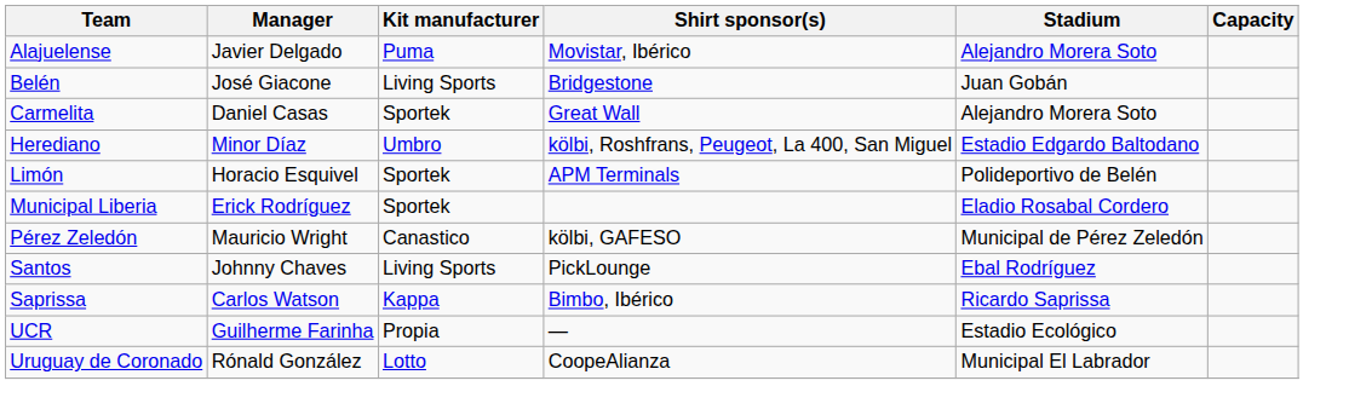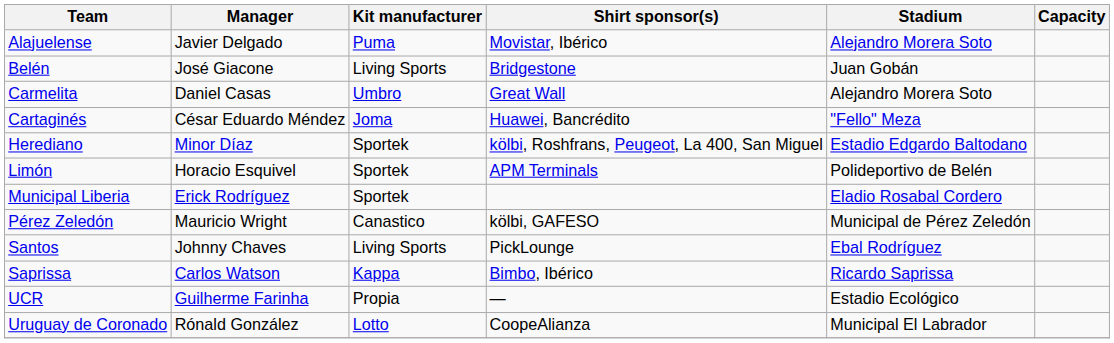Carmelita | Kit manufacturer: Sportek -> Umbro
+ row: Cartaginés | César Eduardo Méndez | Joma | Huawei, Bancrédito | "Fello" Meza
Herediano | Kit manufacturer: Umbro -> Sportek
